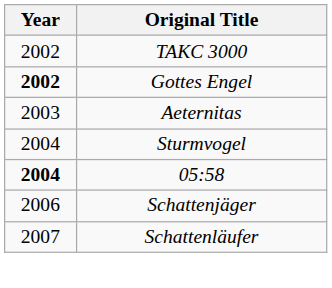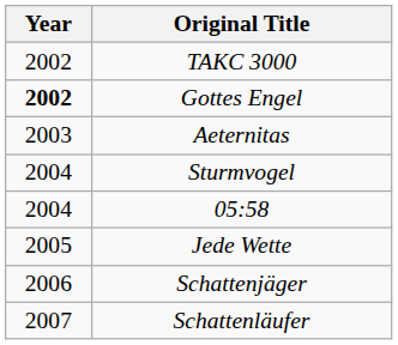05:58 | Year: bold -> normal
+ row: 2005 | Jede Wette
